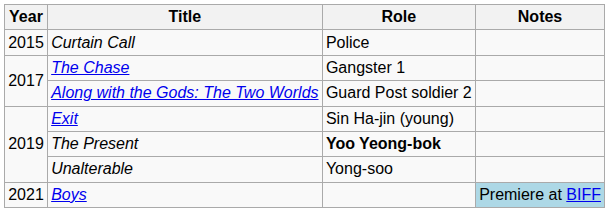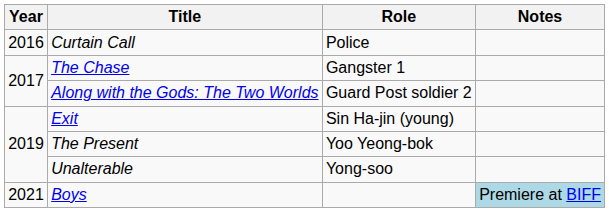Curtain Call | Year: 2015 -> 2016
The Present | Role: bold -> normal
